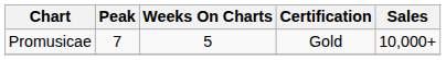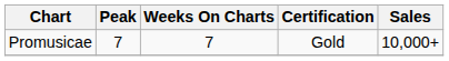Promusicae | Weeks On Charts: 5 -> 7
